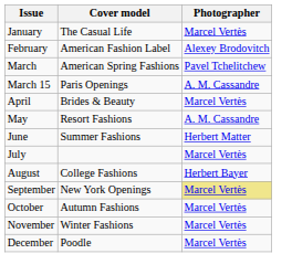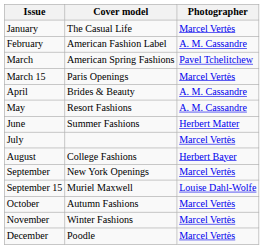February | Photographer: Alexey Brodovitch -> A. M. Cassandre
March 15 | Photographer: A. M. Cassandre -> Marcel Vertès
April | Photographer: Marcel Vertès -> A. M. Cassandre
September | Photographer: khaki background -> no background
+ row: September 15 | Muriel Maxwell | Louise Dahl-Wolfe
